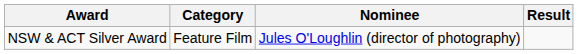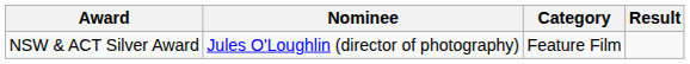columns swapped: Category <-> Nominee
